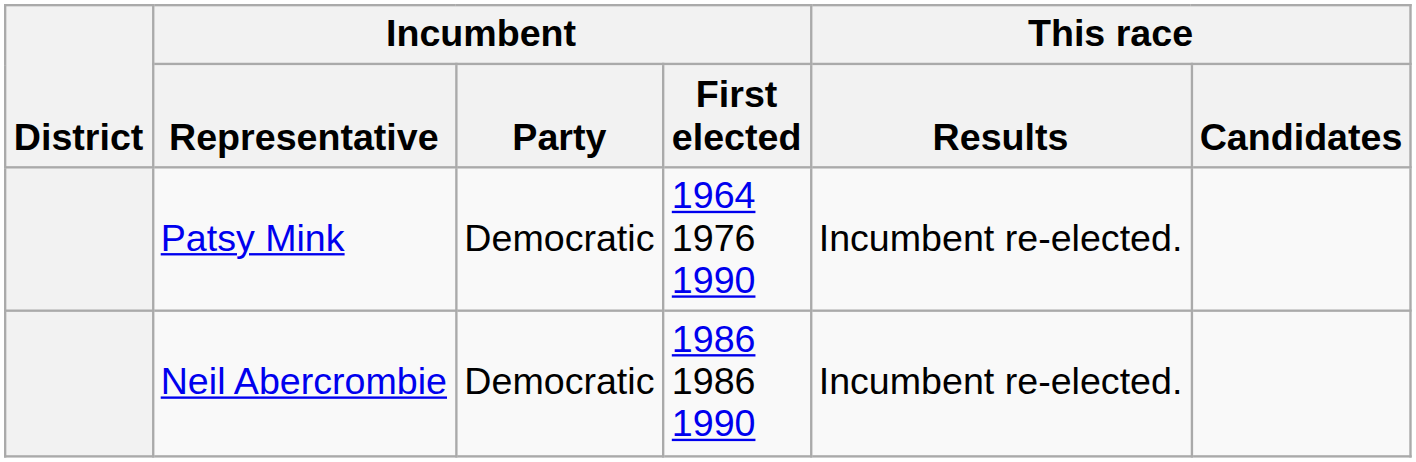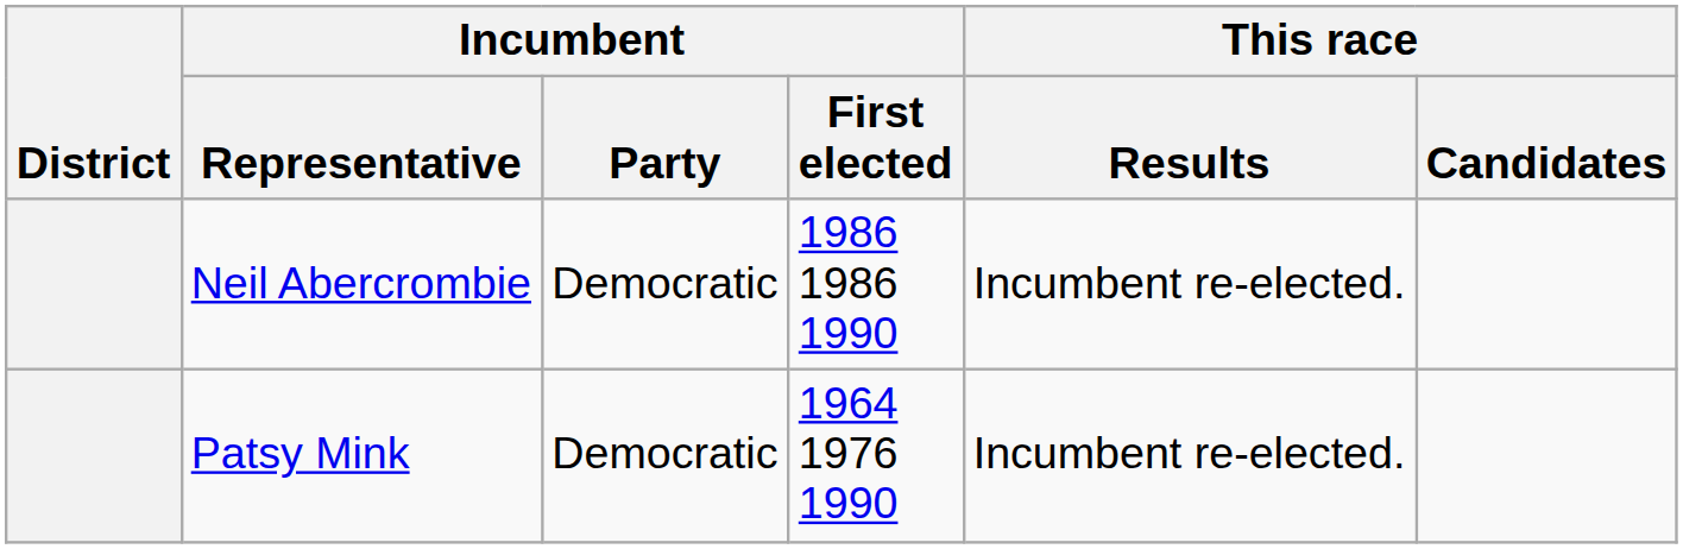rows swapped: Neil Abercrombie <-> Patsy Mink
